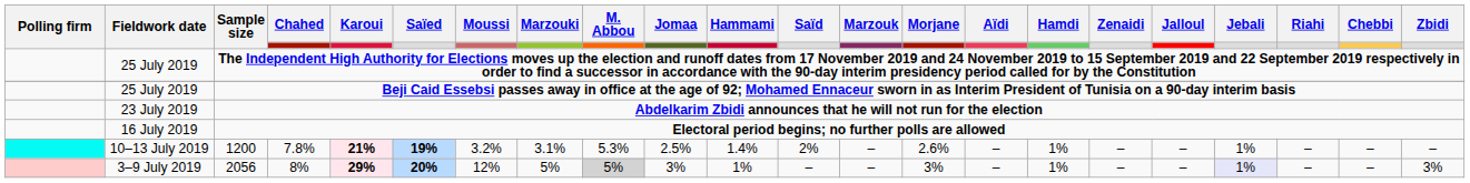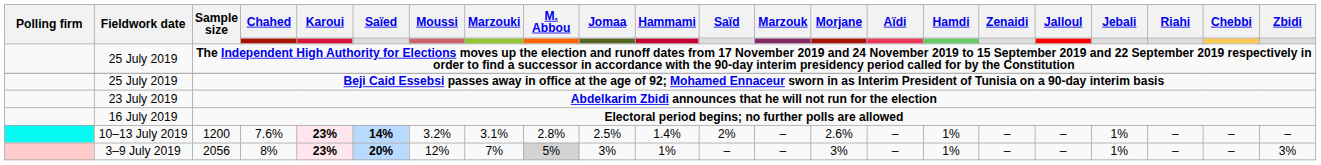1200 | Chahed: 7.8% -> 7.6%
1200 | Karoui: 21% -> 23%
1200 | Saïed: 19% -> 14%
1200 | M. Abbou: 5.3% -> 2.8%
2056 | Karoui: 29% -> 23%
2056 | Marzouki: 5% -> 7%
2056 | Jebali: lavender background -> no background
